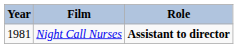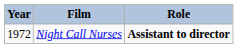Night Call Nurses | Year: 1981 -> 1972
